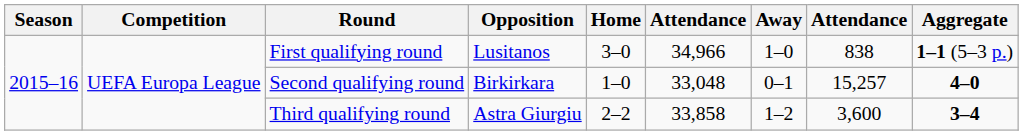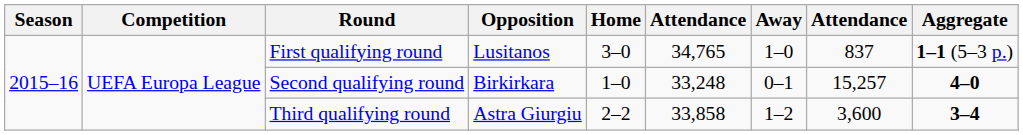First qualifying round | column 6: 34,966 -> 34,765
First qualifying round | column 8: 838 -> 837
Second qualifying round | column 6: 33,048 -> 33,248
